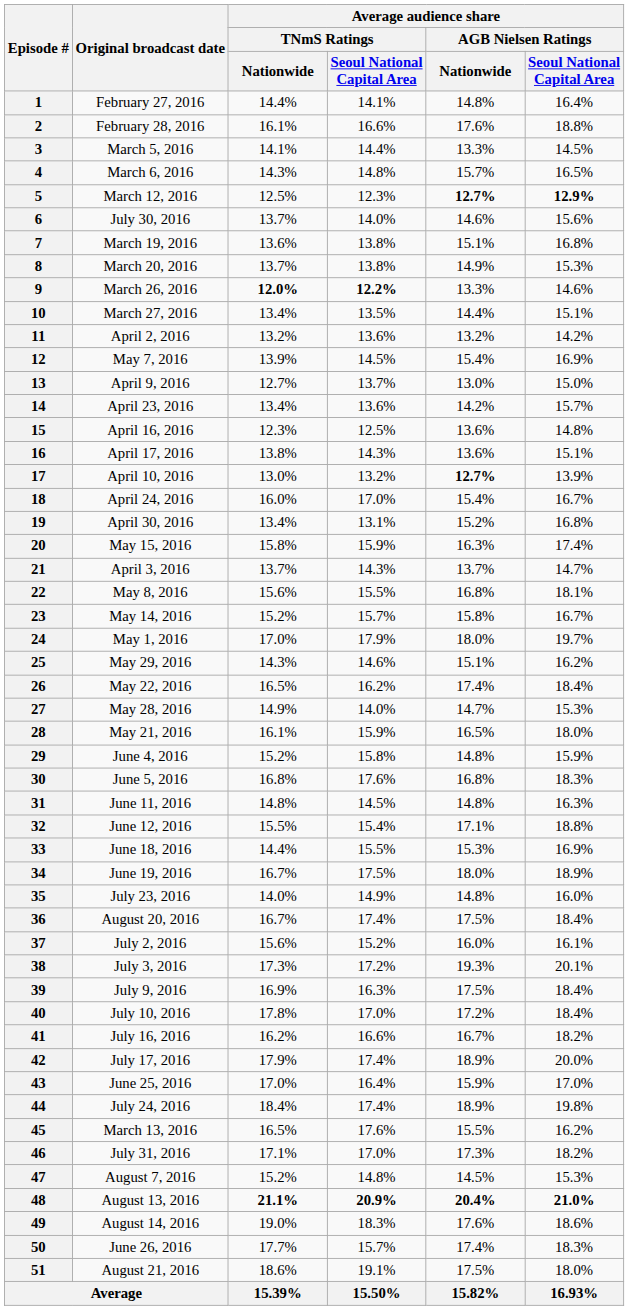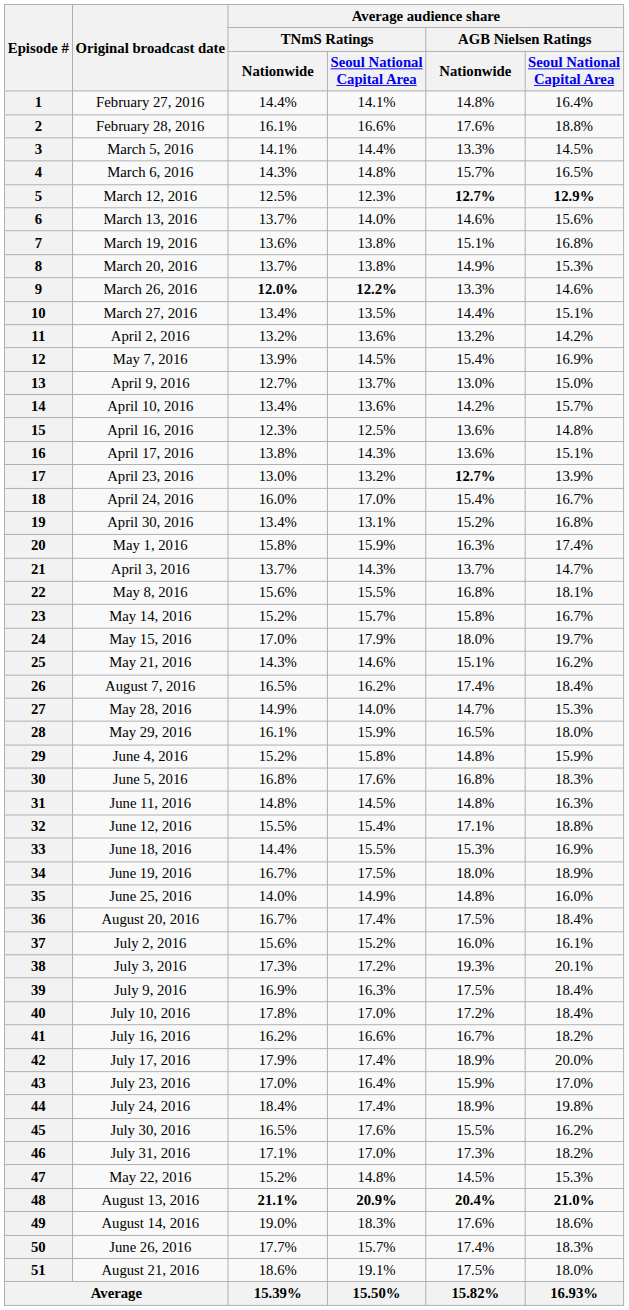6 | Original broadcast date: July 30, 2016 -> March 13, 2016
14 | Original broadcast date: April 23, 2016 -> April 10, 2016
17 | Original broadcast date: April 10, 2016 -> April 23, 2016
20 | Original broadcast date: May 15, 2016 -> May 1, 2016
24 | Original broadcast date: May 1, 2016 -> May 15, 2016
25 | Original broadcast date: May 29, 2016 -> May 21, 2016
26 | Original broadcast date: May 22, 2016 -> August 7, 2016
28 | Original broadcast date: May 21, 2016 -> May 29, 2016
35 | Original broadcast date: July 23, 2016 -> June 25, 2016
43 | Original broadcast date: June 25, 2016 -> July 23, 2016
45 | Original broadcast date: March 13, 2016 -> July 30, 2016
47 | Original broadcast date: August 7, 2016 -> May 22, 2016
